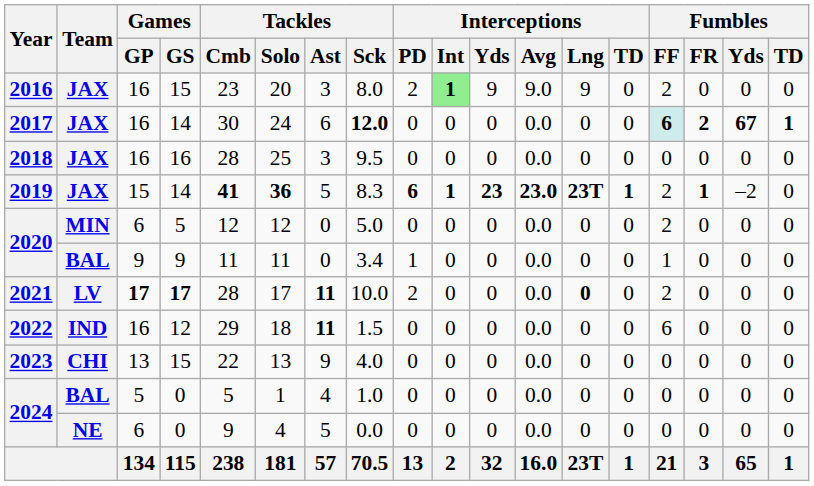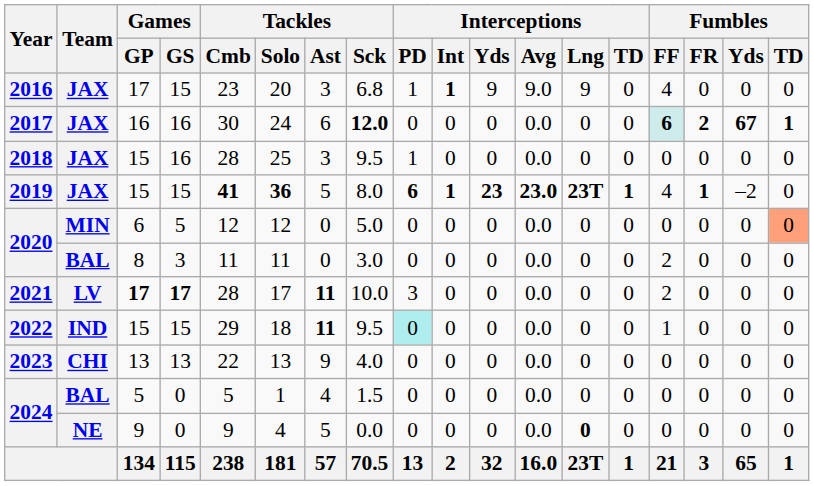2016 | Games / GP: 16 -> 17
2016 | Tackles / Sck: 8.0 -> 6.8
2016 | Interceptions / PD: 2 -> 1
2016 | Interceptions / Int: lightgreen background -> no background
2016 | Fumbles / FF: 2 -> 4
2017 | Games / GS: 14 -> 16
2018 | Games / GP: 16 -> 15
2018 | Interceptions / PD: 0 -> 1
2019 | Games / GS: 14 -> 15
2019 | Tackles / Sck: 8.3 -> 8.0
2019 | Fumbles / FF: 2 -> 4
2020 / MIN | Fumbles / FF: 2 -> 0
2020 / MIN | Fumbles / TD: no background -> lightsalmon background
2020 / BAL | Games / GP: 9 -> 8
2020 / BAL | Games / GS: 9 -> 3
2020 / BAL | Tackles / Sck: 3.4 -> 3.0
2020 / BAL | Interceptions / PD: 1 -> 0
2020 / BAL | Fumbles / FF: 1 -> 2
2021 | Interceptions / PD: 2 -> 3
2021 | Interceptions / Lng: bold -> normal
2022 | Games / GP: 16 -> 15
2022 | Games / GS: 12 -> 15
2022 | Tackles / Sck: 1.5 -> 9.5
2022 | Interceptions / PD: no background -> paleturquoise background
2022 | Fumbles / FF: 6 -> 1
2023 | Games / GS: 15 -> 13
2024 / BAL | Tackles / Sck: 1.0 -> 1.5
2024 / NE | Games / GP: 6 -> 9
2024 / NE | Interceptions / Lng: normal -> bold
